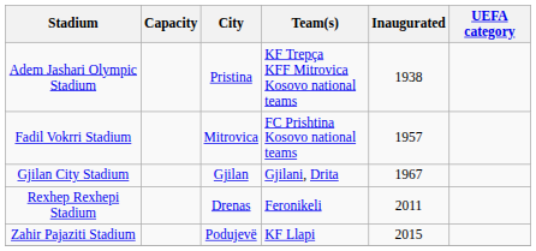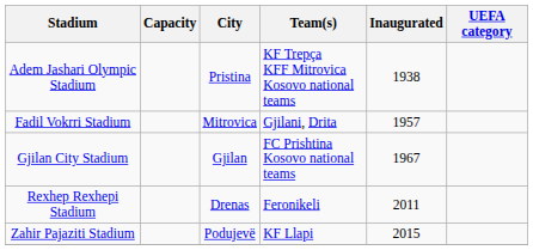Fadil Vokrri Stadium | Team(s): FC Prishtina Kosovo national teams -> Gjilani, Drita
Gjilan City Stadium | Team(s): Gjilani, Drita -> FC Prishtina Kosovo national teams
